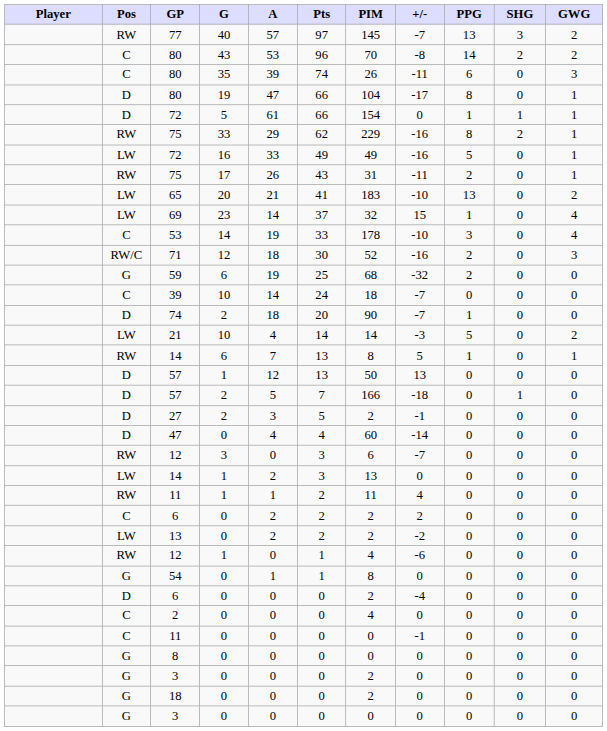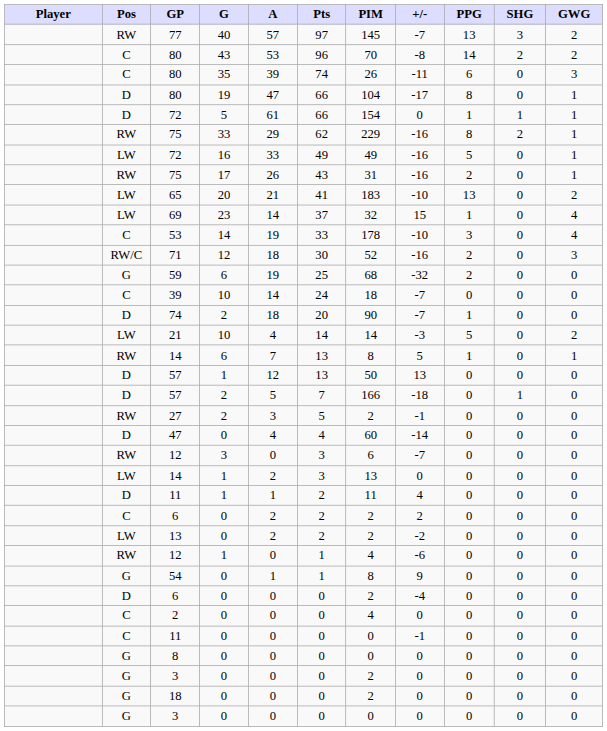75 / 17 | +/-: -11 -> -16
27 | Pos: D -> RW
11 / 1 | Pos: RW -> D
54 | +/-: 0 -> 9
